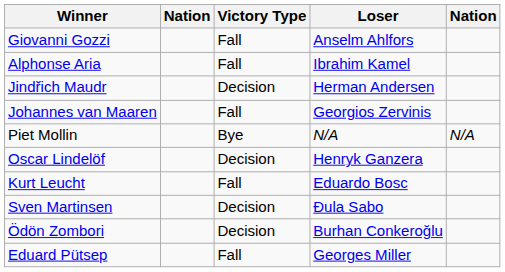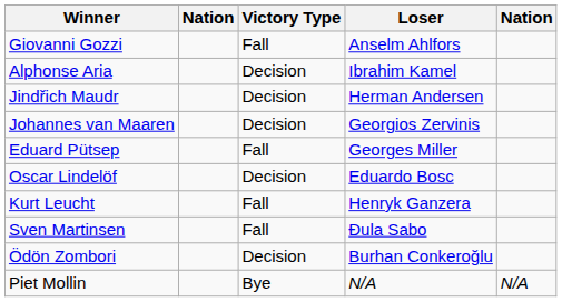Alphonse Aria | Victory Type: Fall -> Decision
Johannes van Maaren | Victory Type: Fall -> Decision
rows swapped: Eduard Pütsep <-> Piet Mollin
Oscar Lindelöf | Loser: Henryk Ganzera -> Eduardo Bosc
Kurt Leucht | Loser: Eduardo Bosc -> Henryk Ganzera
Sven Martinsen | Victory Type: Decision -> Fall
